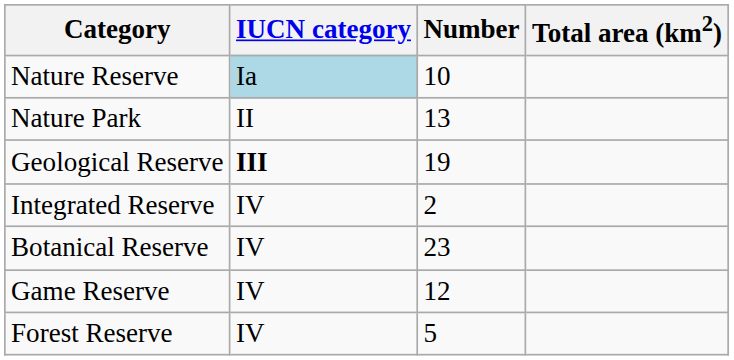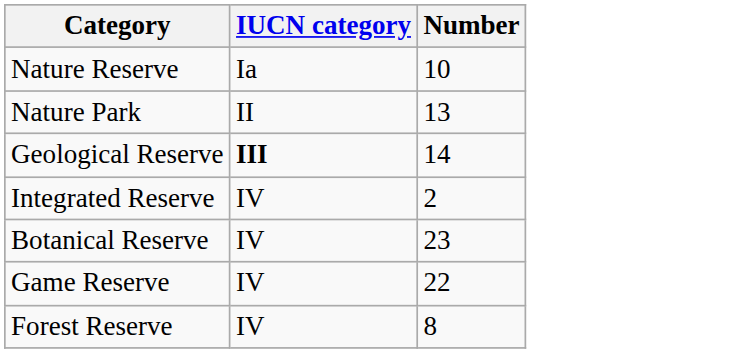- column: Total area (km2)
Nature Reserve | IUCN category: lightblue background -> no background
Geological Reserve | Number: 19 -> 14
Game Reserve | Number: 12 -> 22
Forest Reserve | Number: 5 -> 8
